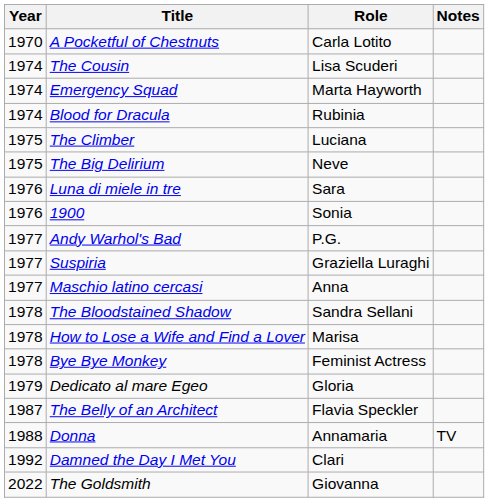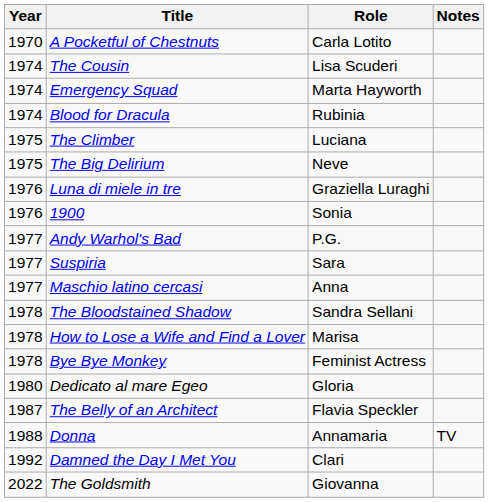Luna di miele in tre | Role: Sara -> Graziella Luraghi
Suspiria | Role: Graziella Luraghi -> Sara
Dedicato al mare Egeo | Year: 1979 -> 1980
